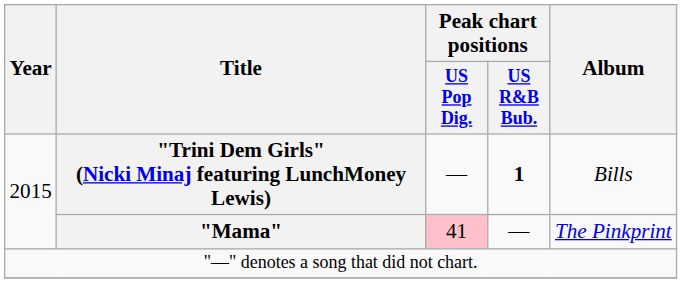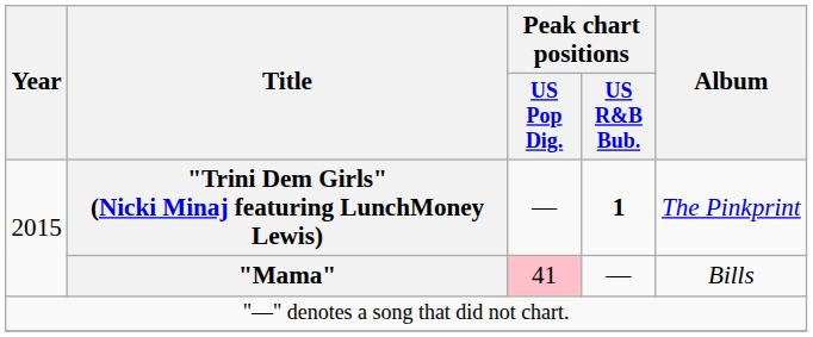"Trini Dem Girls" (Nicki Minaj featuring LunchMoney Lewis) | Album: Bills -> The Pinkprint
"Mama" | Album: The Pinkprint -> Bills
